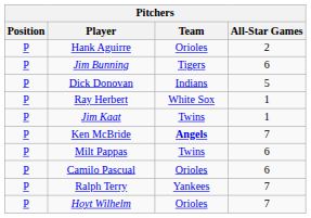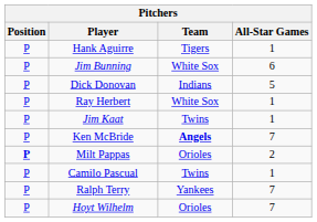Hank Aguirre | Team: Orioles -> Tigers
Hank Aguirre | All-Star Games: 2 -> 1
Jim Bunning | Team: Tigers -> White Sox
Milt Pappas | Position: normal -> bold
Milt Pappas | Team: Twins -> Orioles
Milt Pappas | All-Star Games: 6 -> 2
Camilo Pascual | Team: Orioles -> Twins
Camilo Pascual | All-Star Games: 6 -> 1
